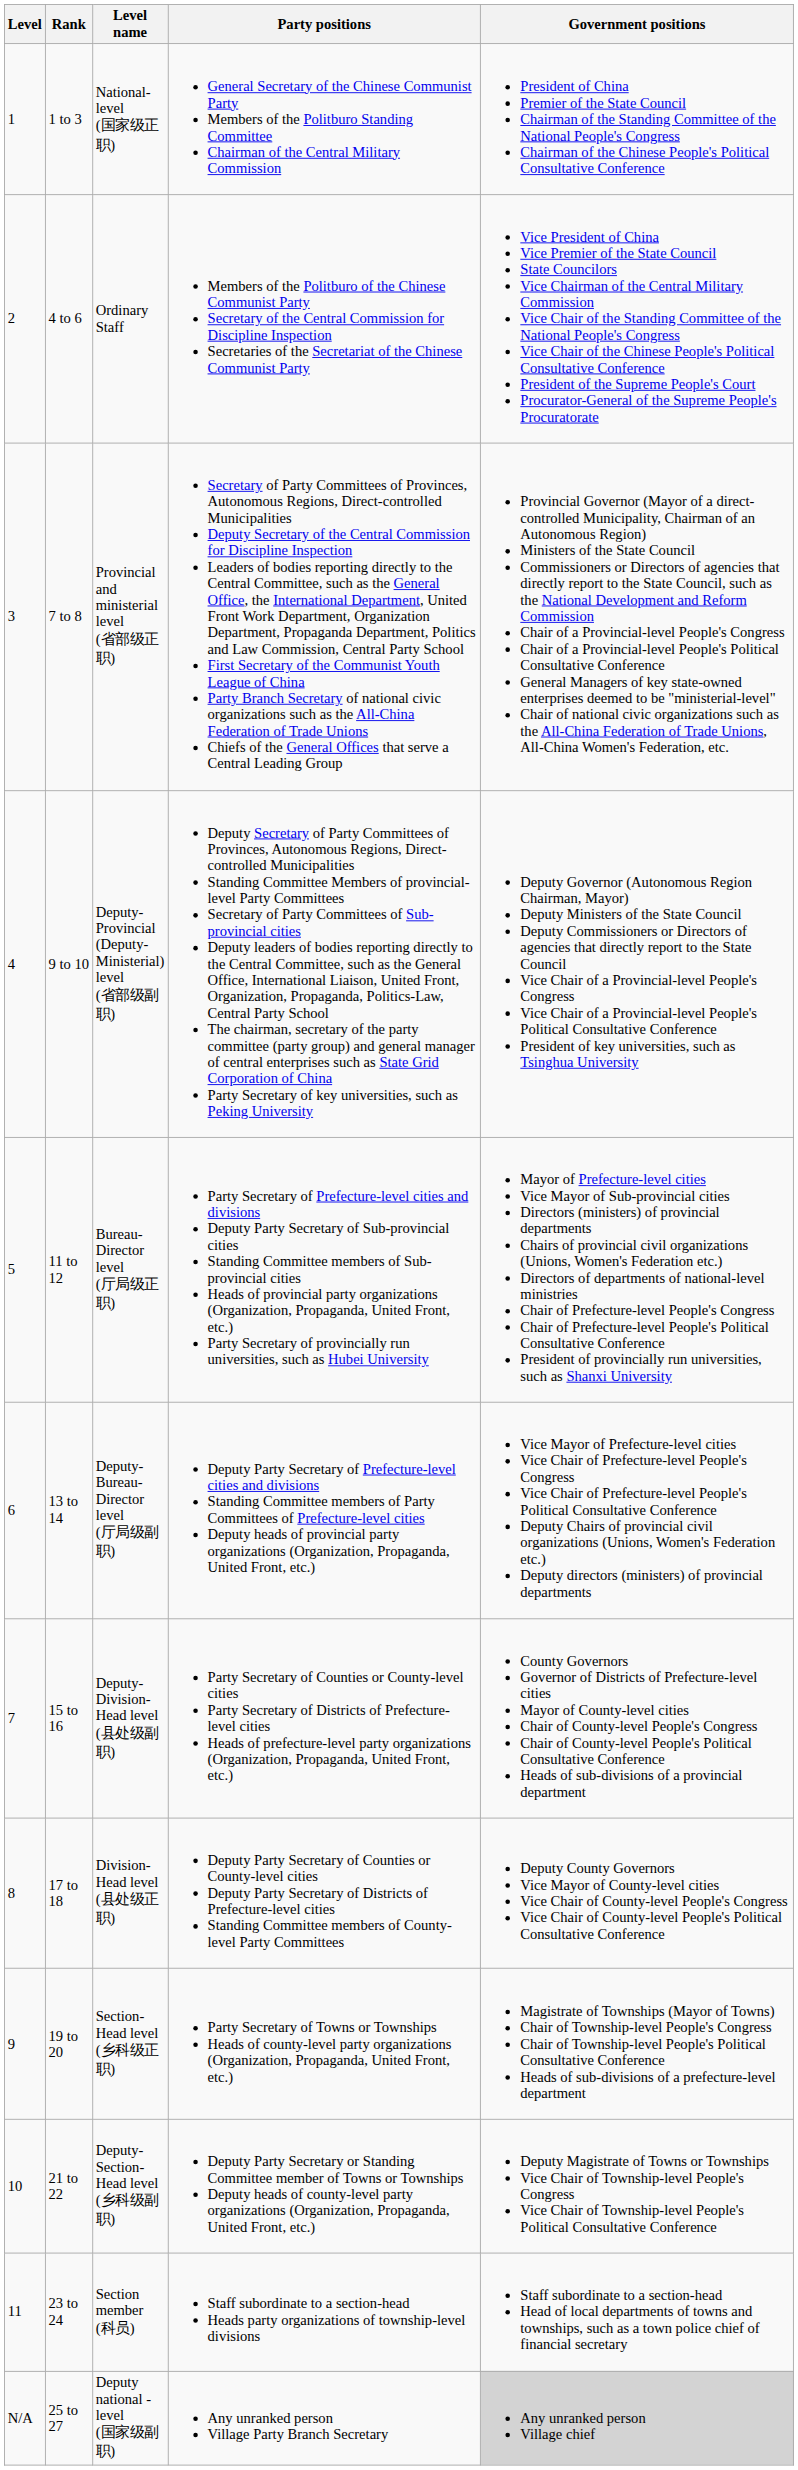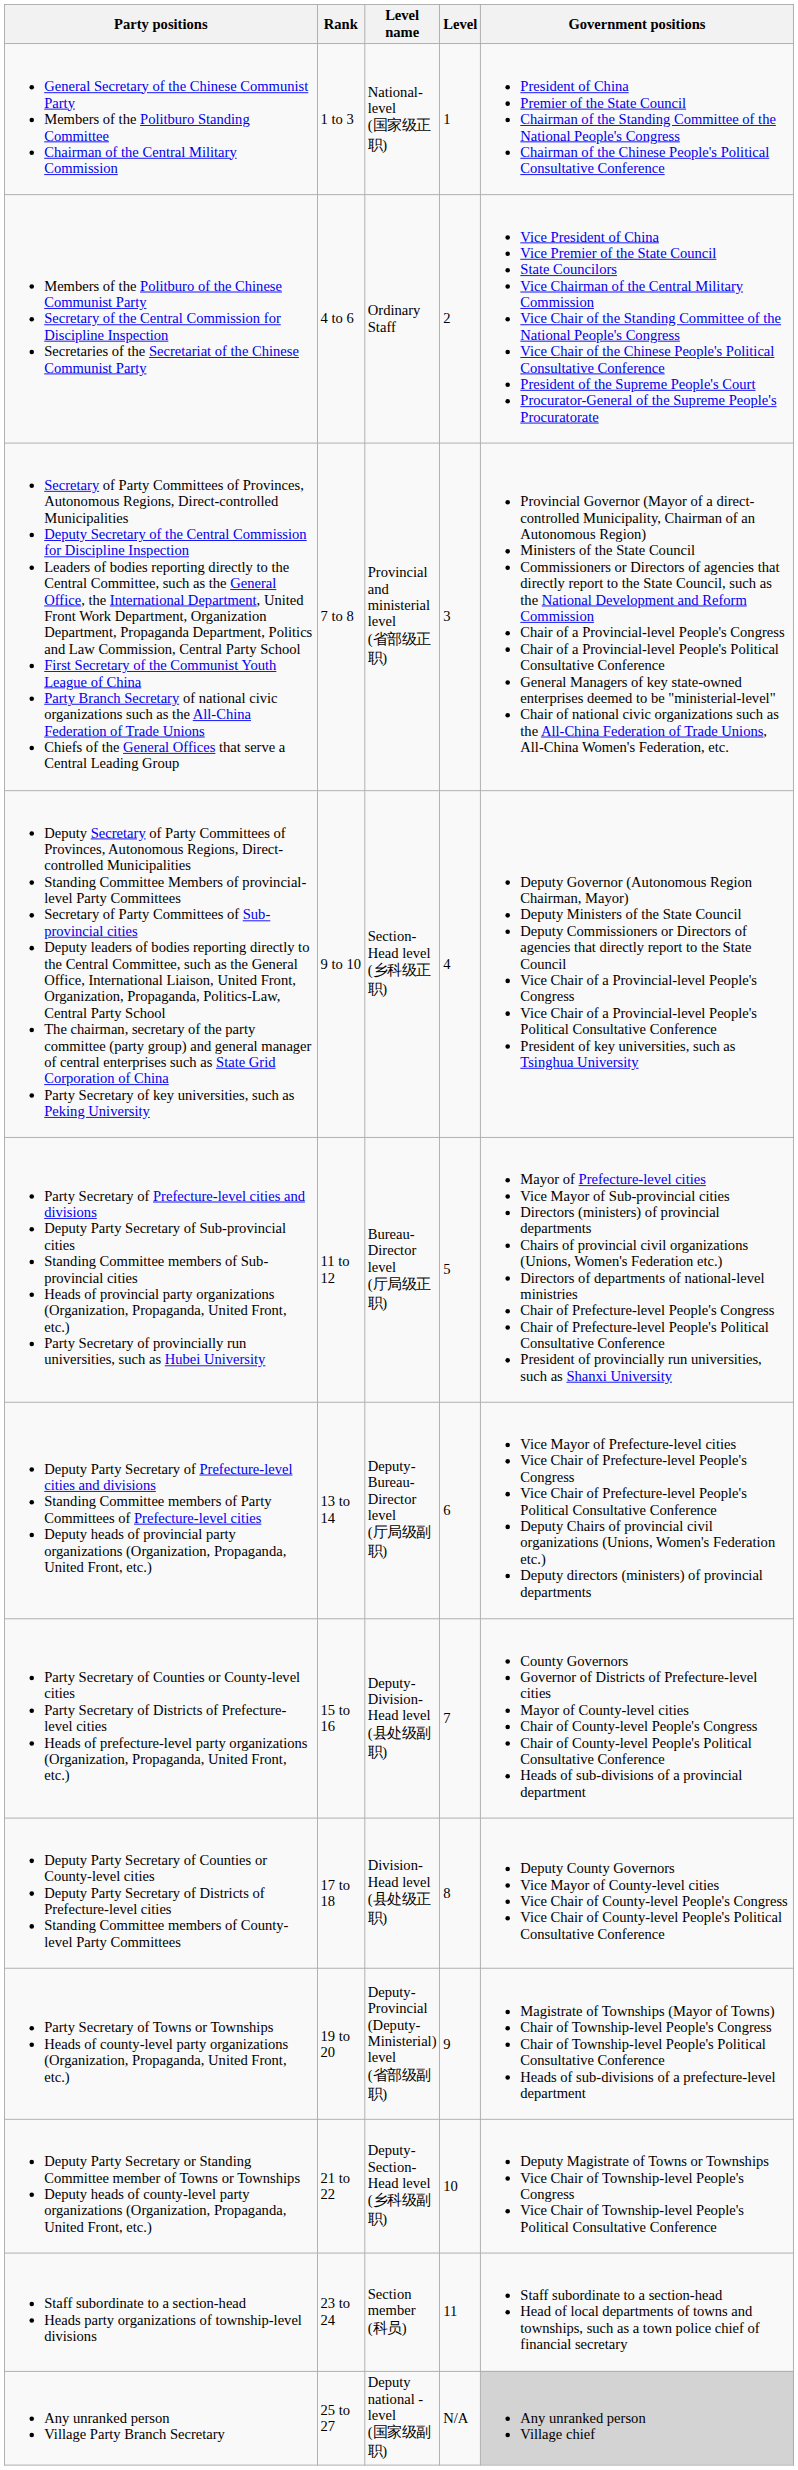columns swapped: Level <-> Party positions
9 to 10 | Level name: Deputy-Provincial (Deputy-Ministerial) level (省部级副职) -> Section-Head level (乡科级正职)
19 to 20 | Level name: Section-Head level (乡科级正职) -> Deputy-Provincial (Deputy-Ministerial) level (省部级副职)
